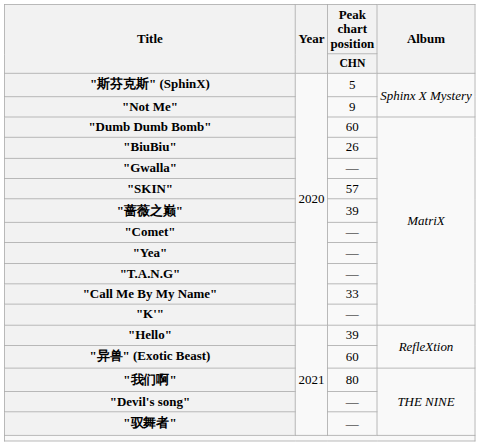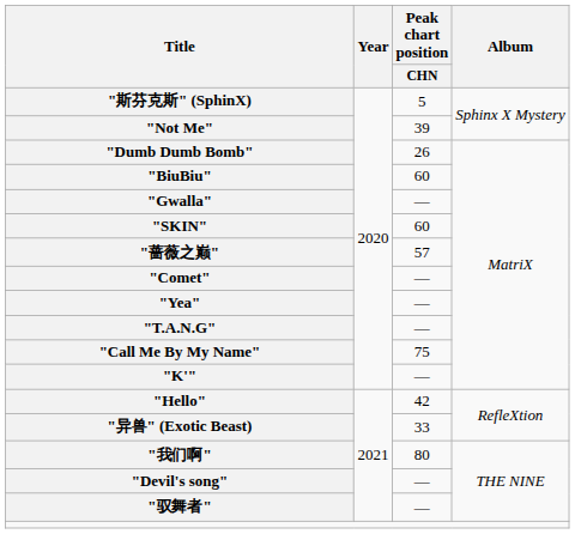"Not Me" | Peak chart position / CHN: 9 -> 39
"Dumb Dumb Bomb" | Peak chart position / CHN: 60 -> 26
"BiuBiu" | Peak chart position / CHN: 26 -> 60
"SKIN" | Peak chart position / CHN: 57 -> 60
"蔷薇之巅" | Peak chart position / CHN: 39 -> 57
"Call Me By My Name" | Peak chart position / CHN: 33 -> 75
"Hello" | Peak chart position / CHN: 39 -> 42
"异兽" (Exotic Beast) | Peak chart position / CHN: 60 -> 33
